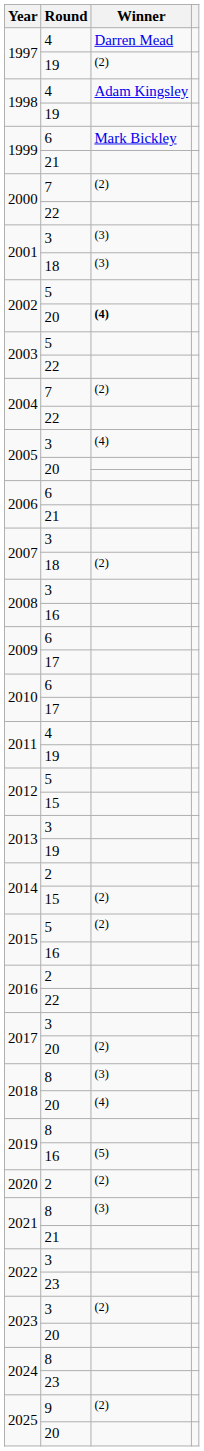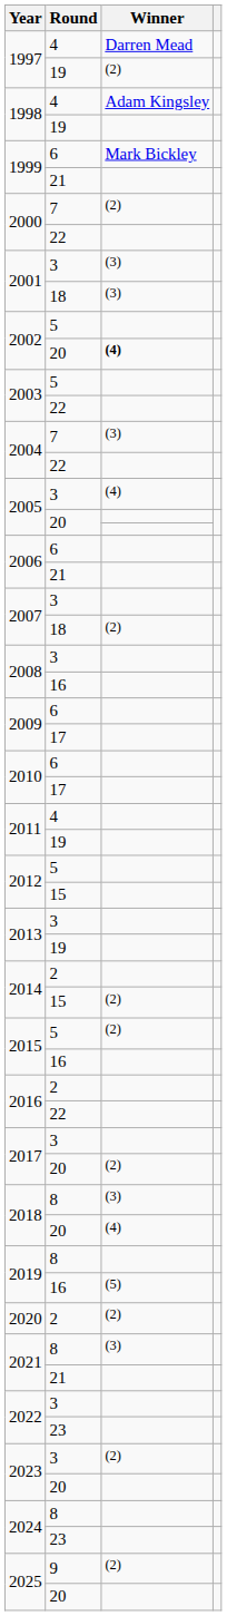2004 / 7 | Winner: (2) -> (3)
